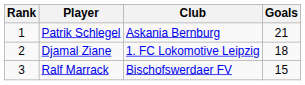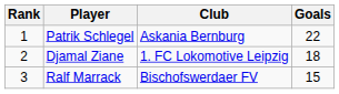Patrik Schlegel | Goals: 21 -> 22
